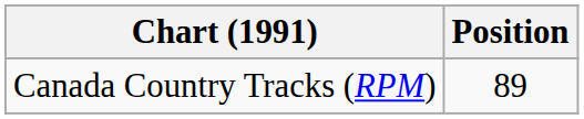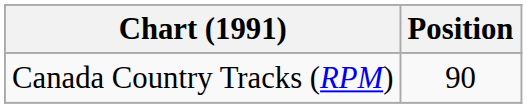Canada Country Tracks (RPM) | Position: 89 -> 90
